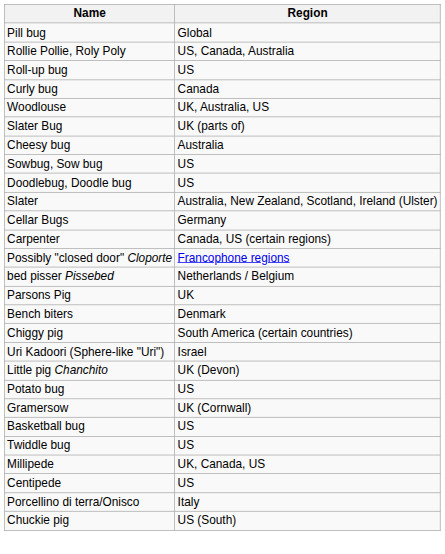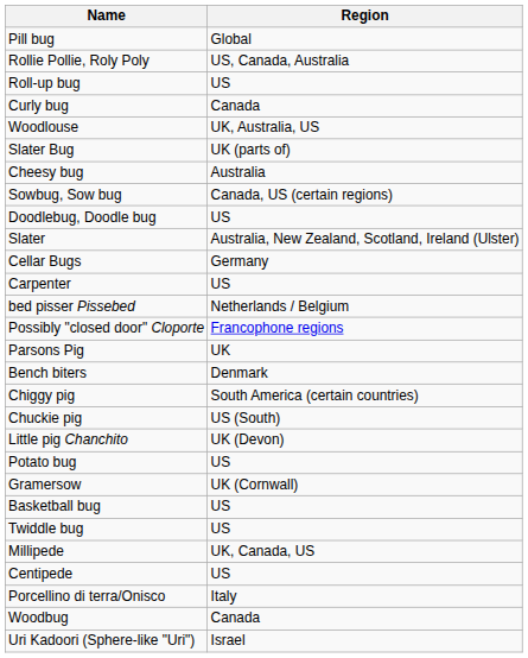Sowbug, Sow bug | Region: US -> Canada, US (certain regions)
Carpenter | Region: Canada, US (certain regions) -> US
rows swapped: bed pisser Pissebed <-> Possibly "closed door" Cloporte
rows swapped: Chuckie pig <-> Uri Kadoori (Sphere-like "Uri")
+ row: Woodbug | Canada
